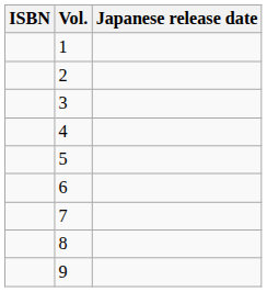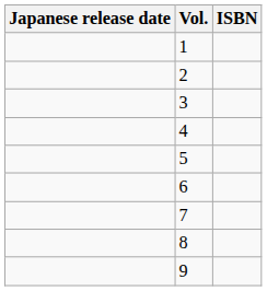columns swapped: Japanese release date <-> ISBN
